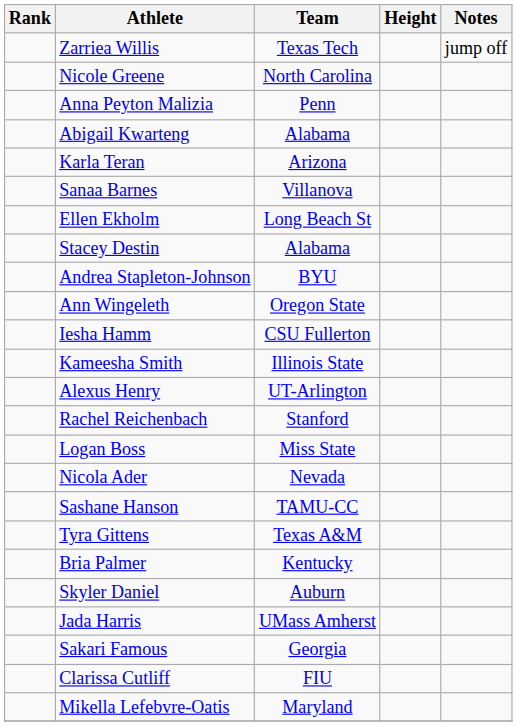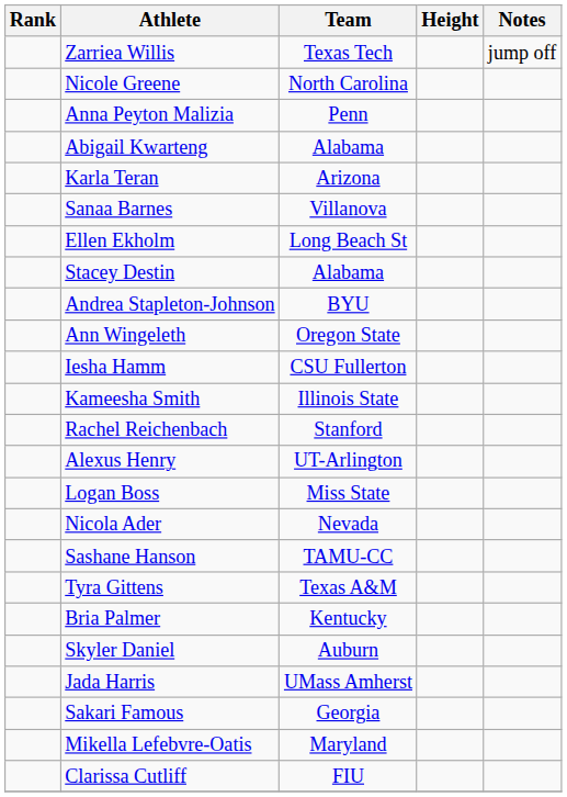rows swapped: Rachel Reichenbach <-> Alexus Henry
rows swapped: Clarissa Cutliff <-> Mikella Lefebvre-Oatis
